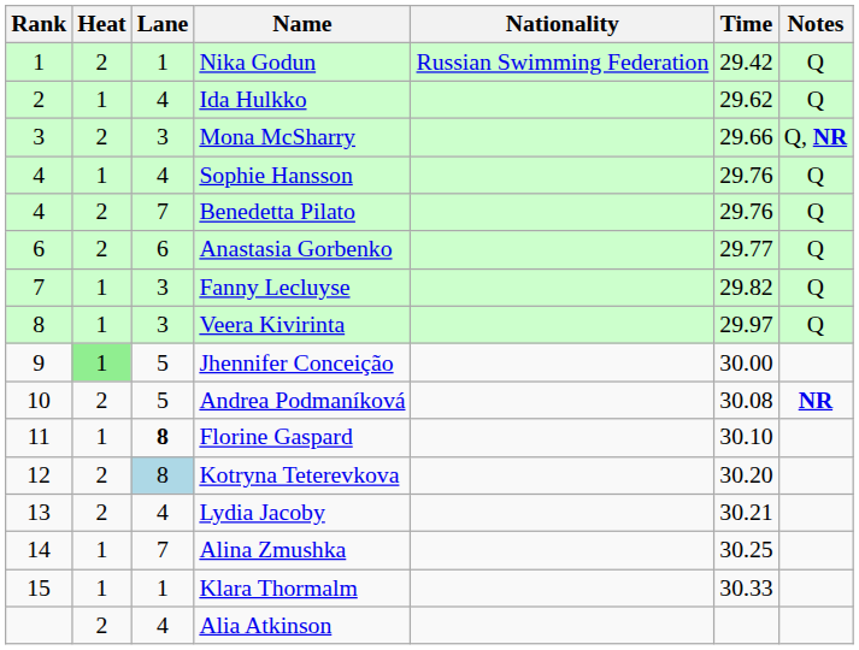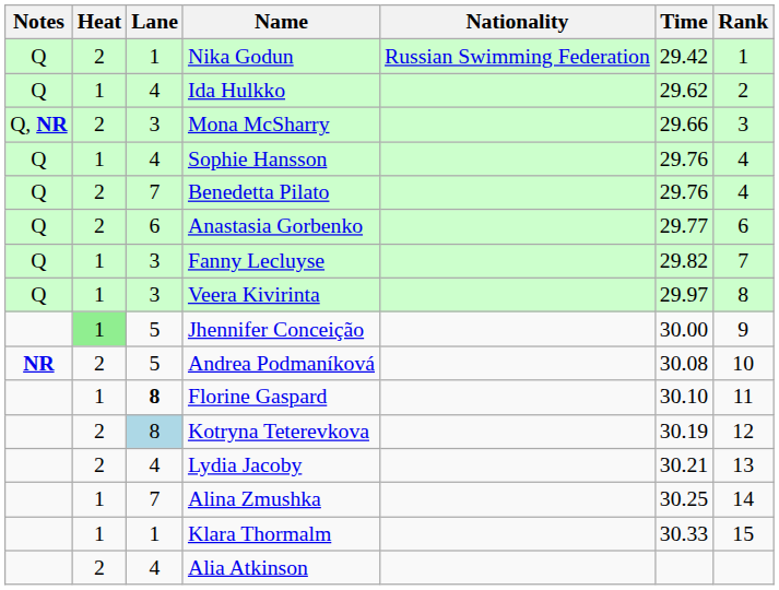columns swapped: Rank <-> Notes
Kotryna Teterevkova | Time: 30.20 -> 30.19
